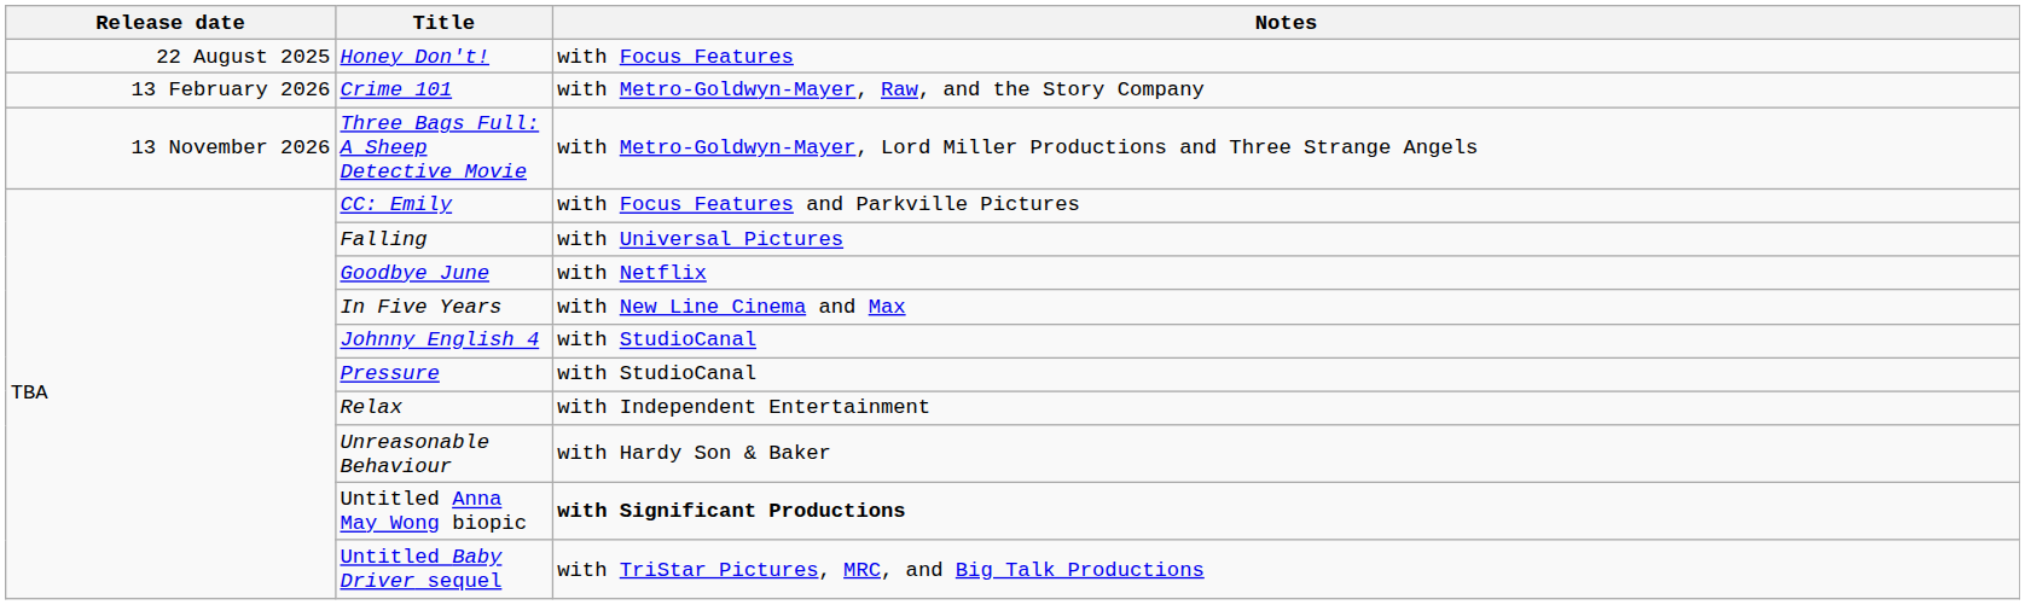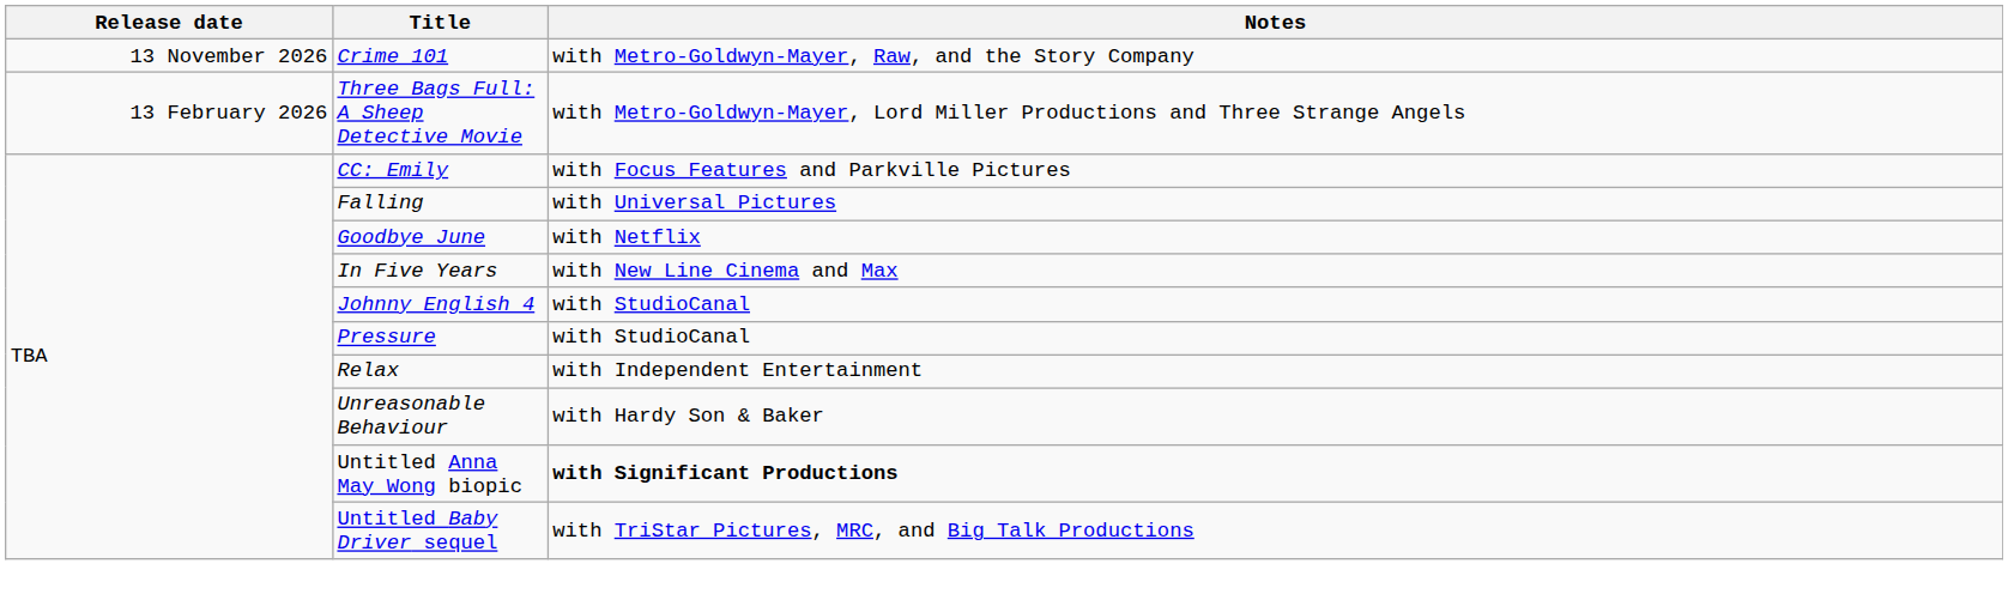- row: 22 August 2025 | Honey Don't! | with Focus Features
Crime 101 | Release date: 13 February 2026 -> 13 November 2026
Three Bags Full: A Sheep Detective Movie | Release date: 13 November 2026 -> 13 February 2026
